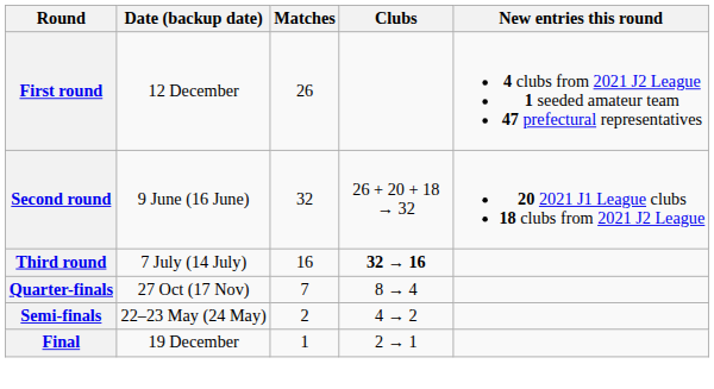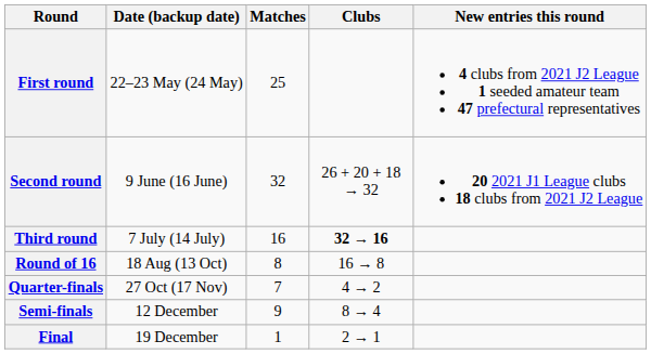First round | Date (backup date): 12 December -> 22–23 May (24 May)
First round | Matches: 26 -> 25
+ row: Round of 16 | 18 Aug (13 Oct) | 8 | 16 → 8
Quarter-finals | Clubs: 8 → 4 -> 4 → 2
Semi-finals | Date (backup date): 22–23 May (24 May) -> 12 December
Semi-finals | Matches: 2 -> 9
Semi-finals | Clubs: 4 → 2 -> 8 → 4
